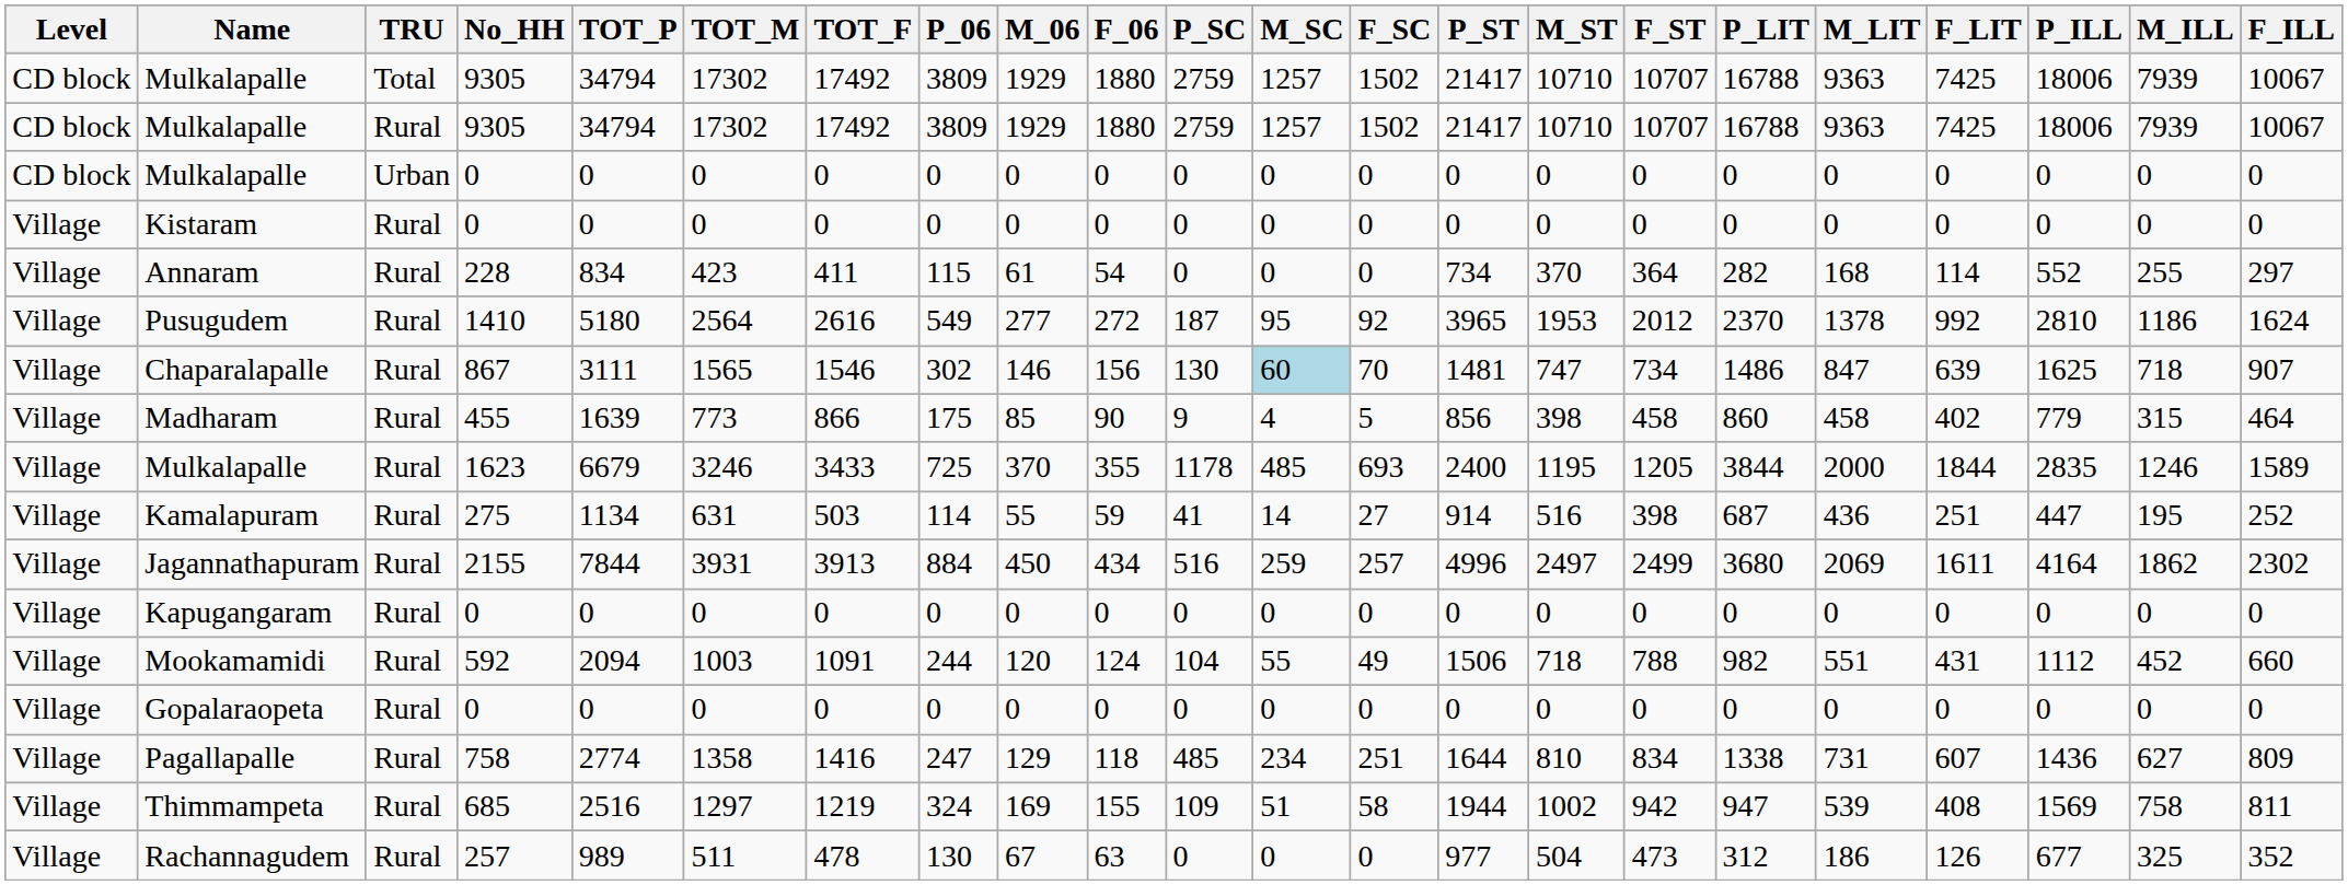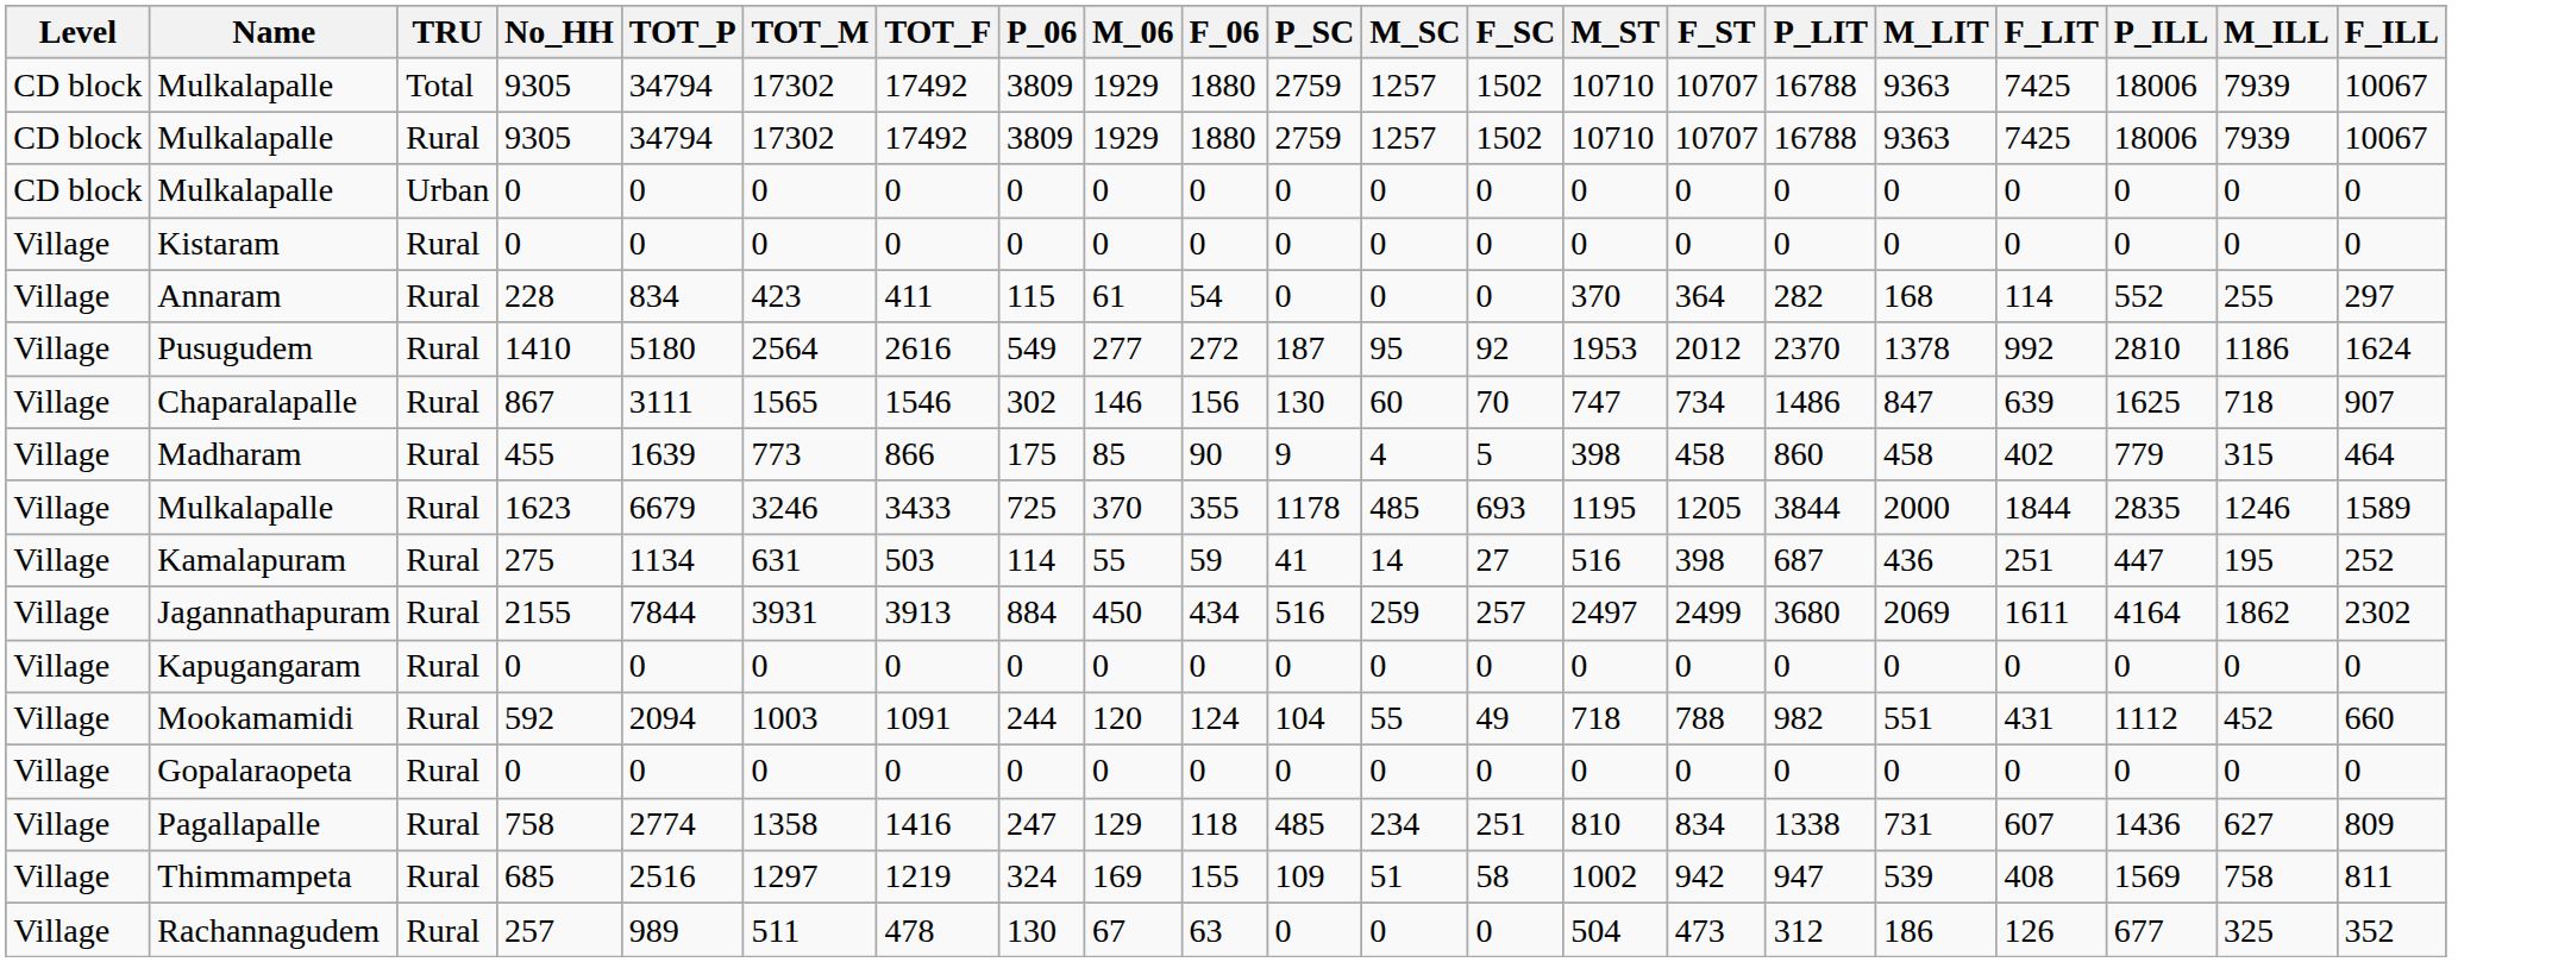- column: P_ST | 21417 | 21417 | 0 | 0 | 734 | 3965 | 1481 | 856 | 2400 | 914 | 4996 | 0 | 1506 | 0 | 1644 | 1944 | 977
Chaparalapalle | M_SC: lightblue background -> no background
